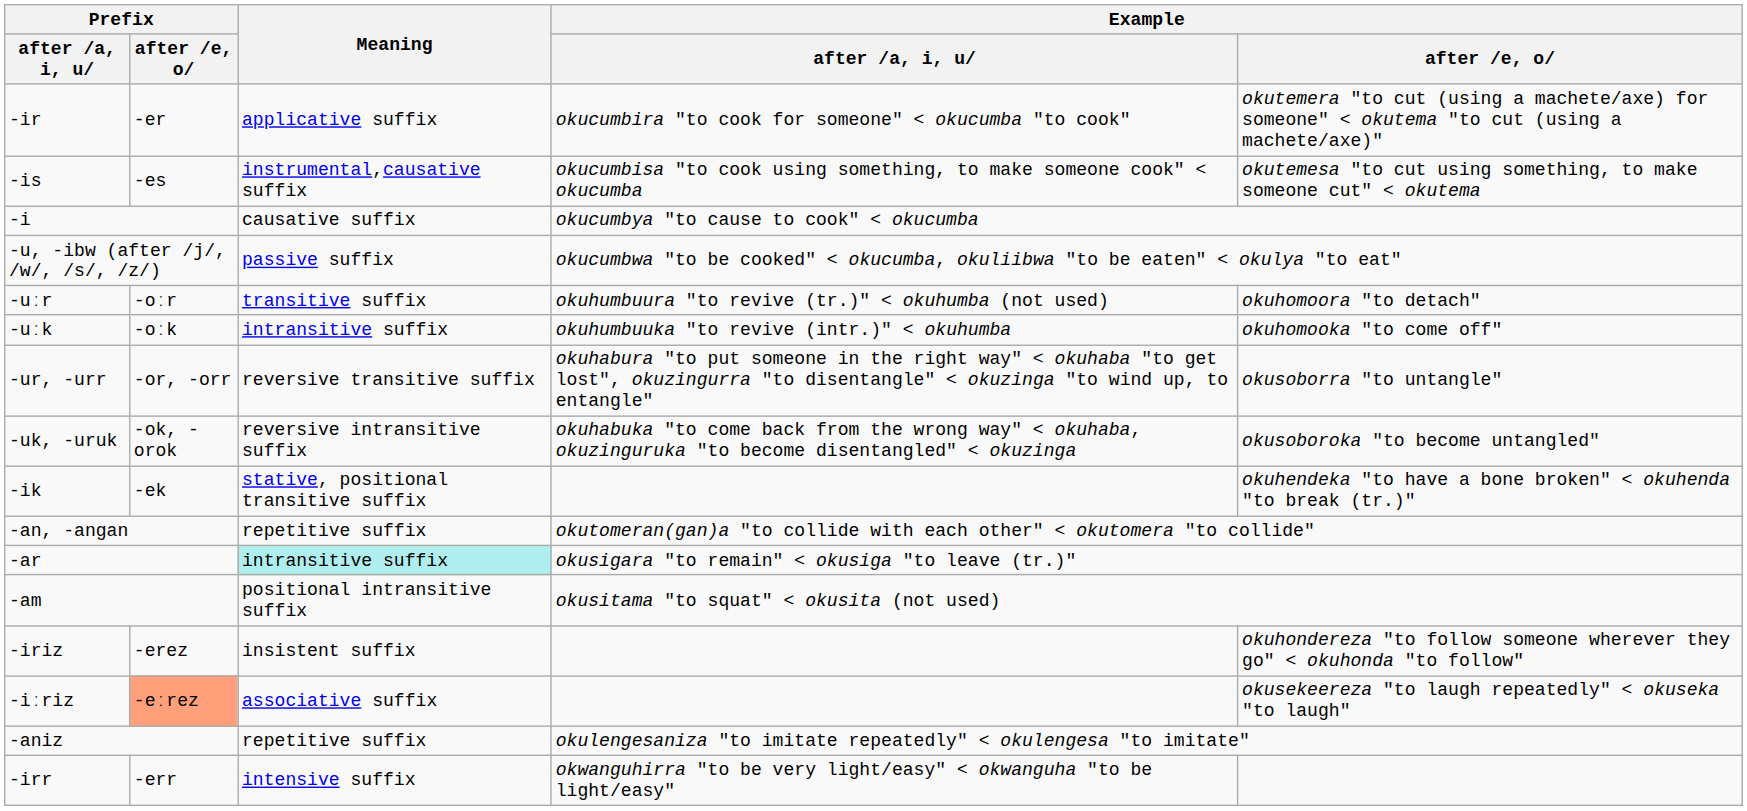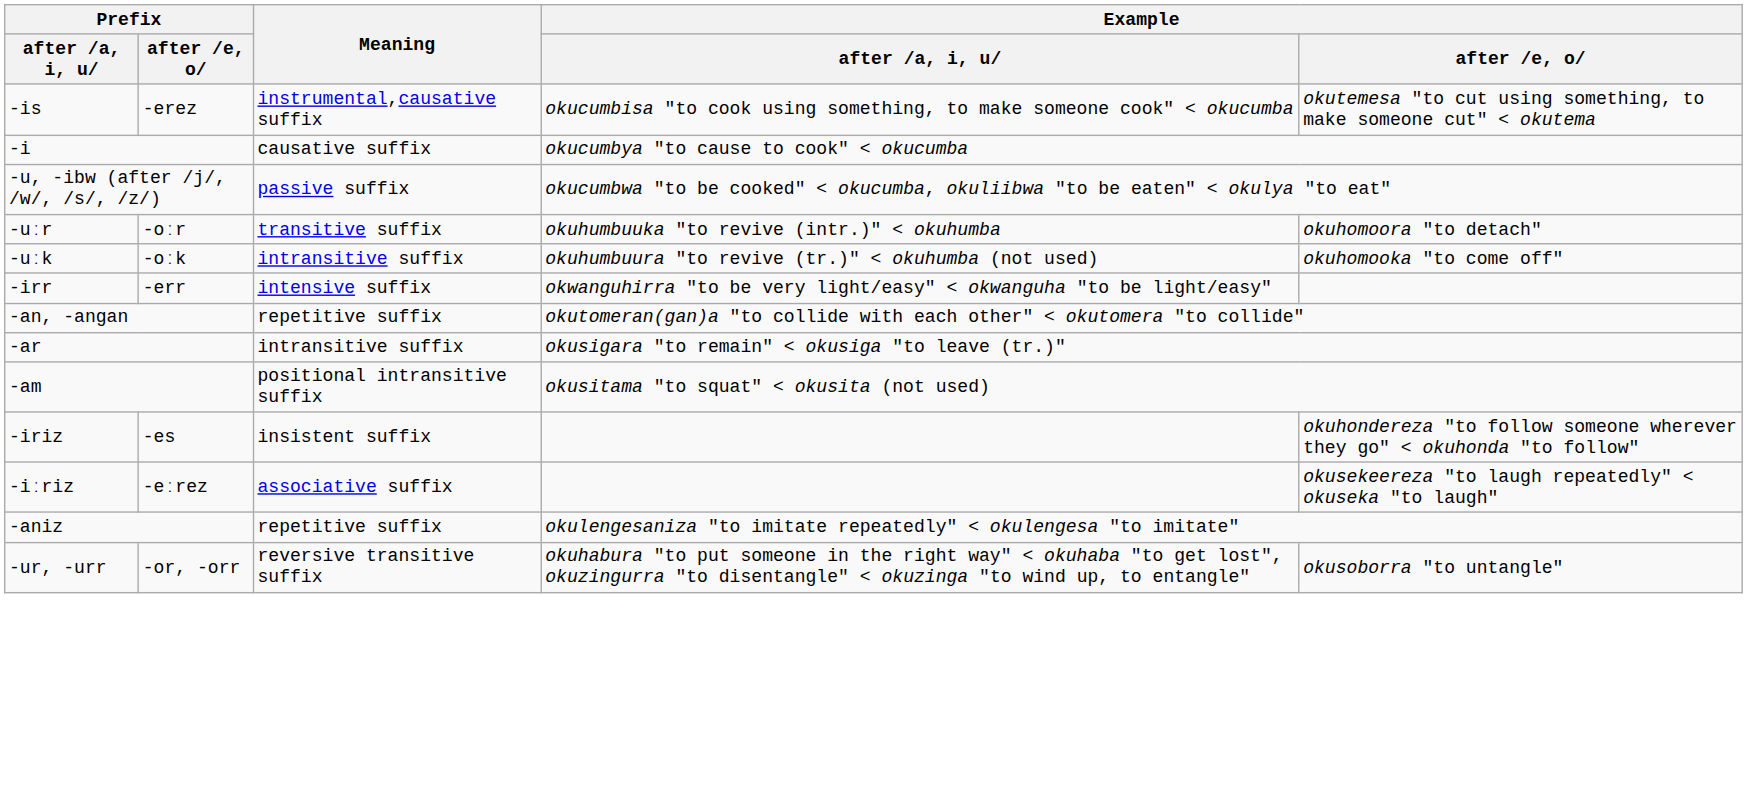- row: -ir | -er | applicative suffix | okucumbira "to cook for someone" < okucumba "to cook" | okutemera "to cut (using a machete/axe) for someone" < okutema "to cut (using a machete/axe)"
-is | Prefix / after /e, o: -es -> -erez
-uːr | Example / after /a, i, u: okuhumbuura "to revive (tr.)" < okuhumba (not used) -> okuhumbuuka "to revive (intr.)" < okuhumba
-uːk | Example / after /a, i, u: okuhumbuuka "to revive (intr.)" < okuhumba -> okuhumbuura "to revive (tr.)" < okuhumba (not used)
rows swapped: -ur, -urr <-> -irr
- row: -uk, -uruk | -ok, -orok | reversive intransitive suffix | okuhabuka "to come back from the wrong way" < okuhaba, okuzinguruka "to become disentangled" < okuzinga | okusoboroka "to become untangled"
- row: -ik | -ek | stative, positional transitive suffix | okuhendeka "to have a bone broken" < okuhenda "to break (tr.)"
-ar | Meaning: paleturquoise background -> no background
-iriz | Prefix / after /e, o: -erez -> -es
-iːriz | Prefix / after /e, o: lightsalmon background -> no background
